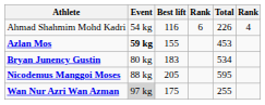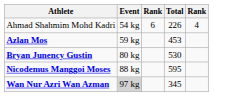- column: Best lift | 116 | 155 | 183 | 205 | 175
Azlan Mos | Event: bold -> normal
Bryan Junency Gustin | Total: 534 -> 530
Wan Nur Azri Wan Azman | Total: 255 -> 345
